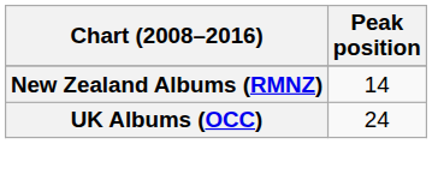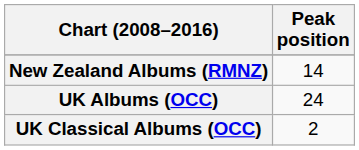+ row: UK Classical Albums (OCC) | 2
